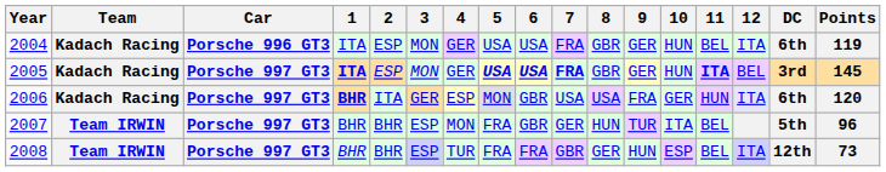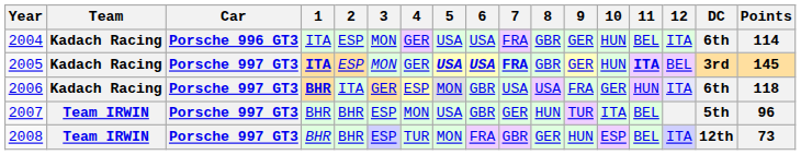2004 | Points: 119 -> 114
2006 | Points: 120 -> 118
2007 | 5: FRA -> USA
2008 | 5: FRA -> MON
